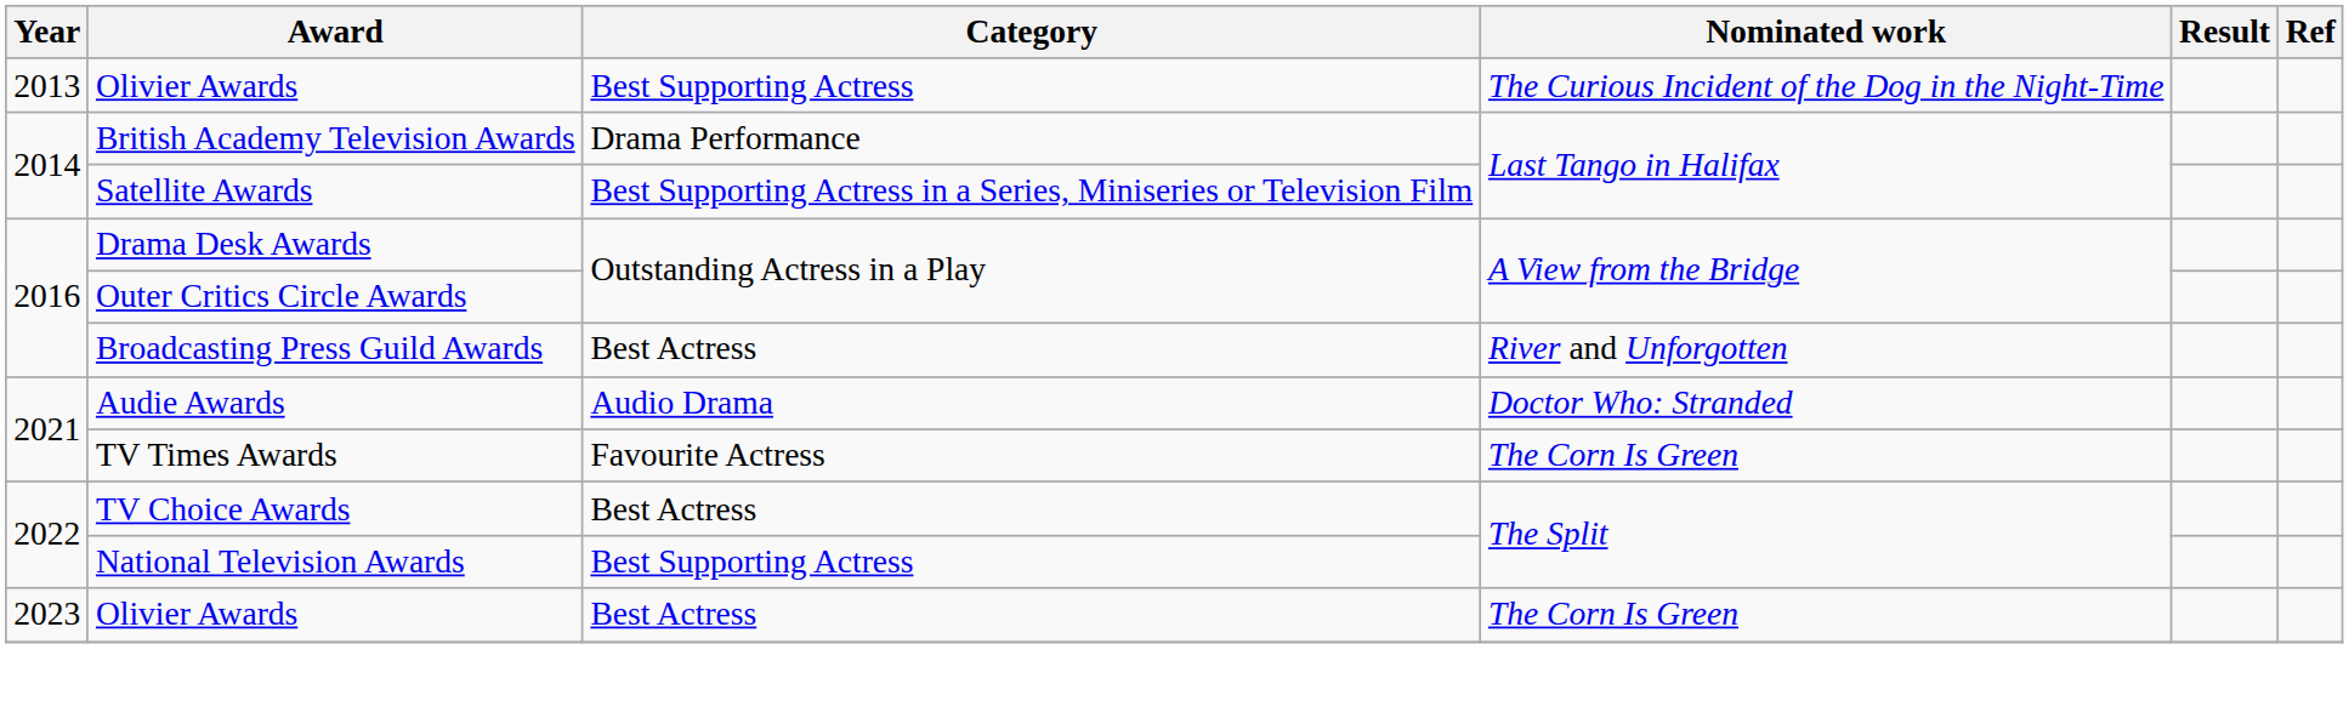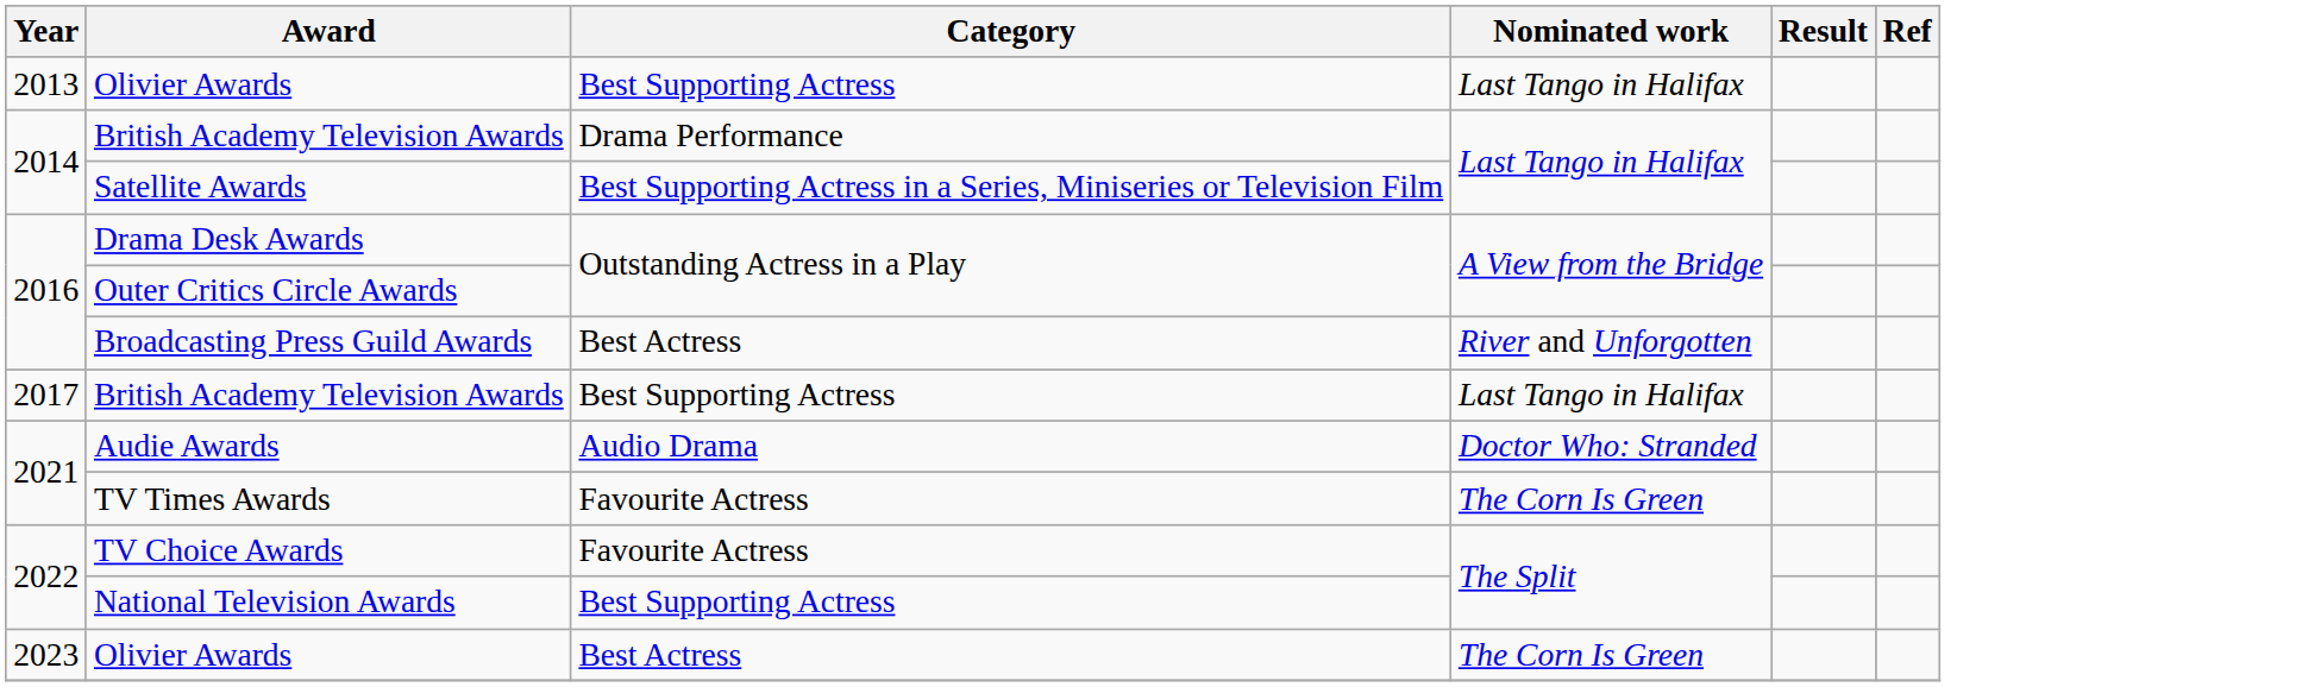2013 / Olivier Awards | Nominated work: The Curious Incident of the Dog in the Night-Time -> Last Tango in Halifax
+ row: 2017 | British Academy Television Awards | Best Supporting Actress | Last Tango in Halifax
TV Choice Awards | Category: Best Actress -> Favourite Actress
